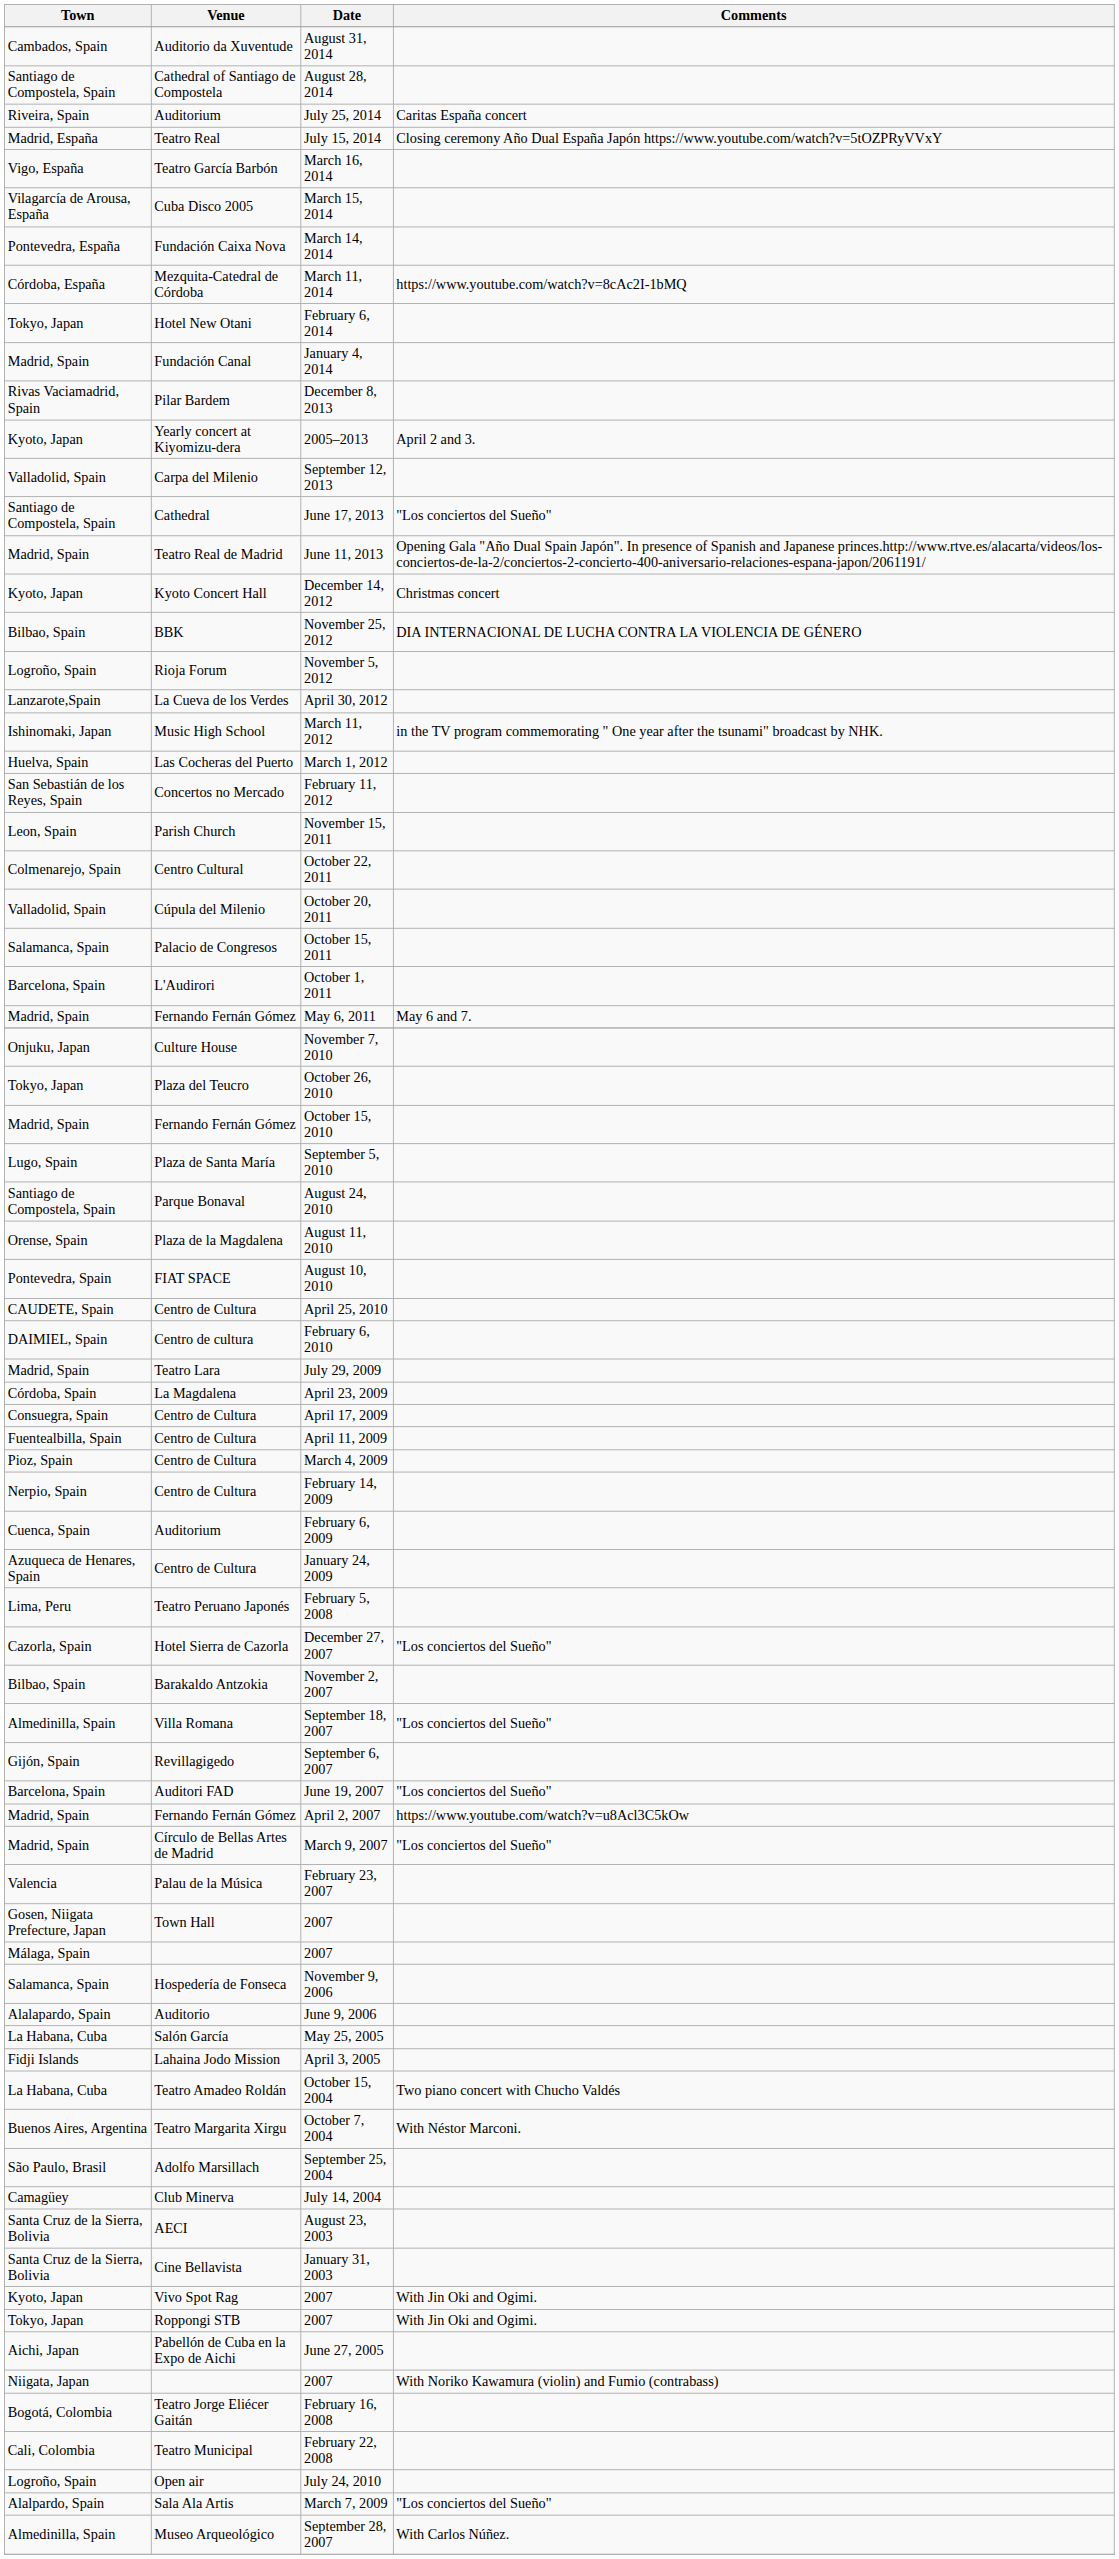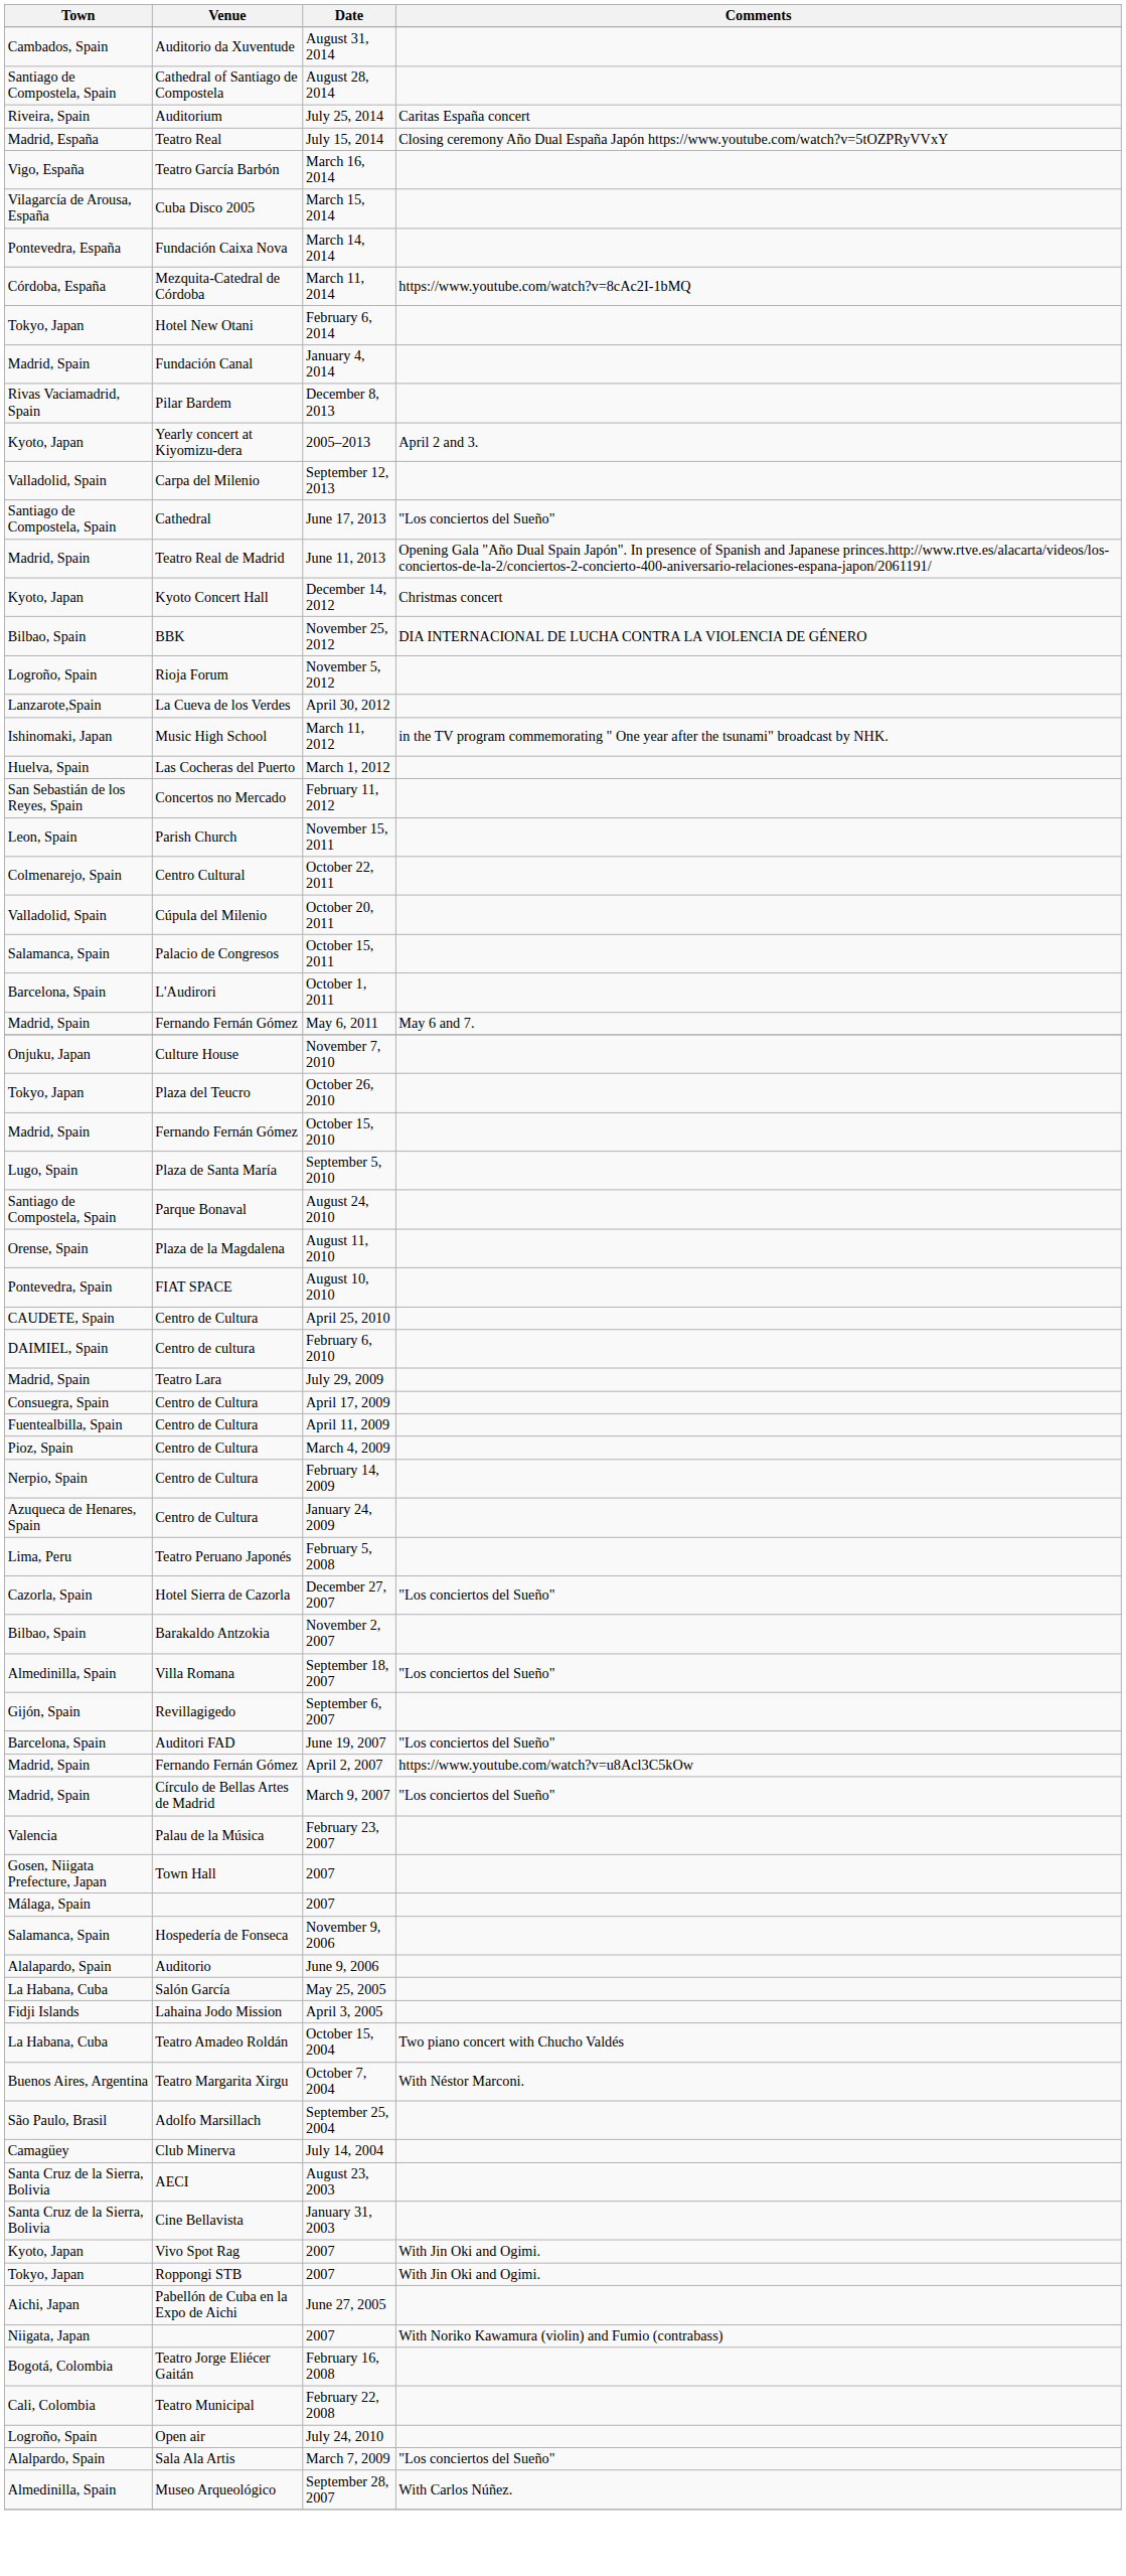- row: Córdoba, Spain | La Magdalena | April 23, 2009
- row: Cuenca, Spain | Auditorium | February 6, 2009
